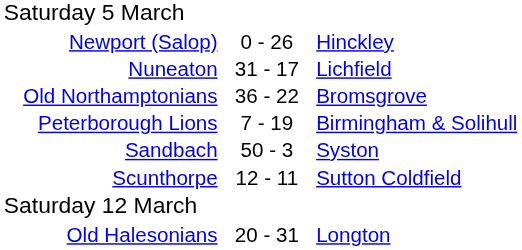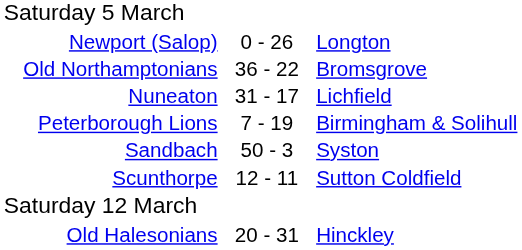Newport (Salop) | column 3: Hinckley -> Longton
rows swapped: Nuneaton <-> Old Northamptonians
Old Halesonians | column 3: Longton -> Hinckley
